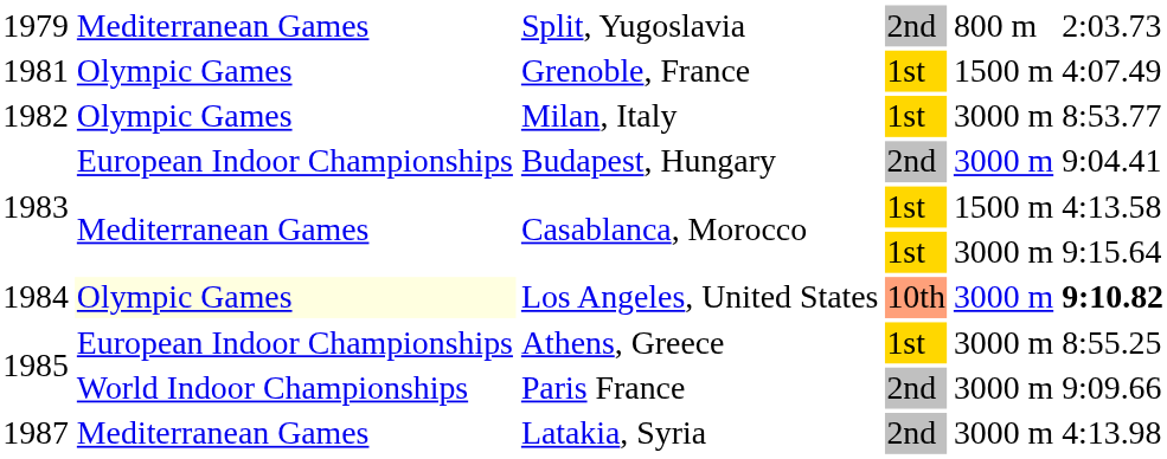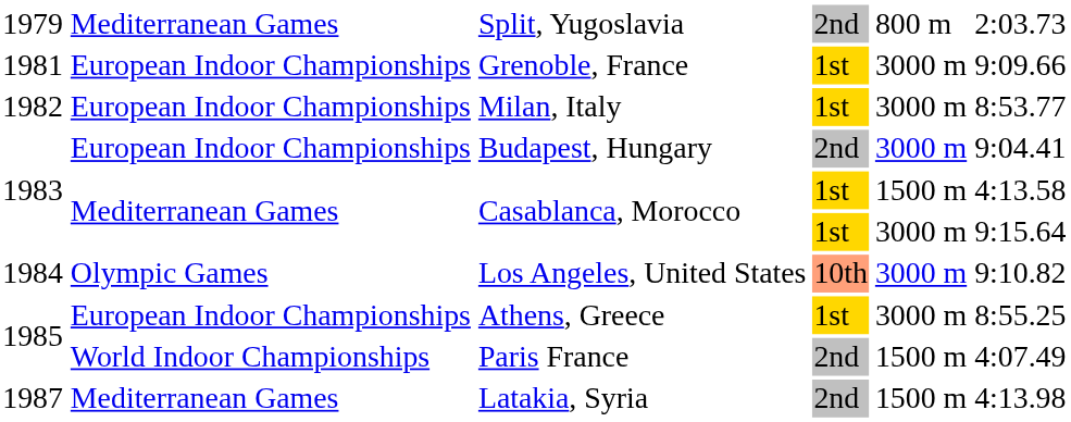Grenoble, France | column 2: Olympic Games -> European Indoor Championships
Grenoble, France | column 5: 1500 m -> 3000 m
Grenoble, France | column 6: 4:07.49 -> 9:09.66
Milan, Italy | column 2: Olympic Games -> European Indoor Championships
Los Angeles, United States | column 2: lightyellow background -> no background
Los Angeles, United States | column 6: bold -> normal
Paris France | column 5: 3000 m -> 1500 m
Paris France | column 6: 9:09.66 -> 4:07.49
Latakia, Syria | column 5: 3000 m -> 1500 m
